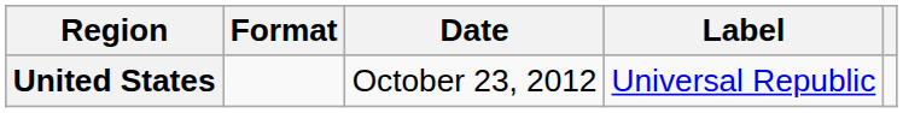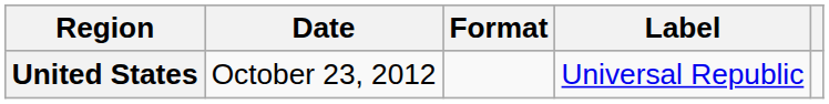columns swapped: Date <-> Format
